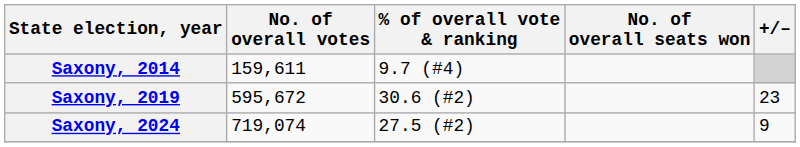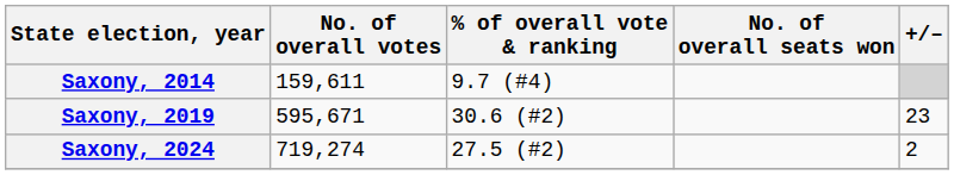Saxony, 2019 | No. of overall votes: 595,672 -> 595,671
Saxony, 2024 | No. of overall votes: 719,074 -> 719,274
Saxony, 2024 | +/–: 9 -> 2
